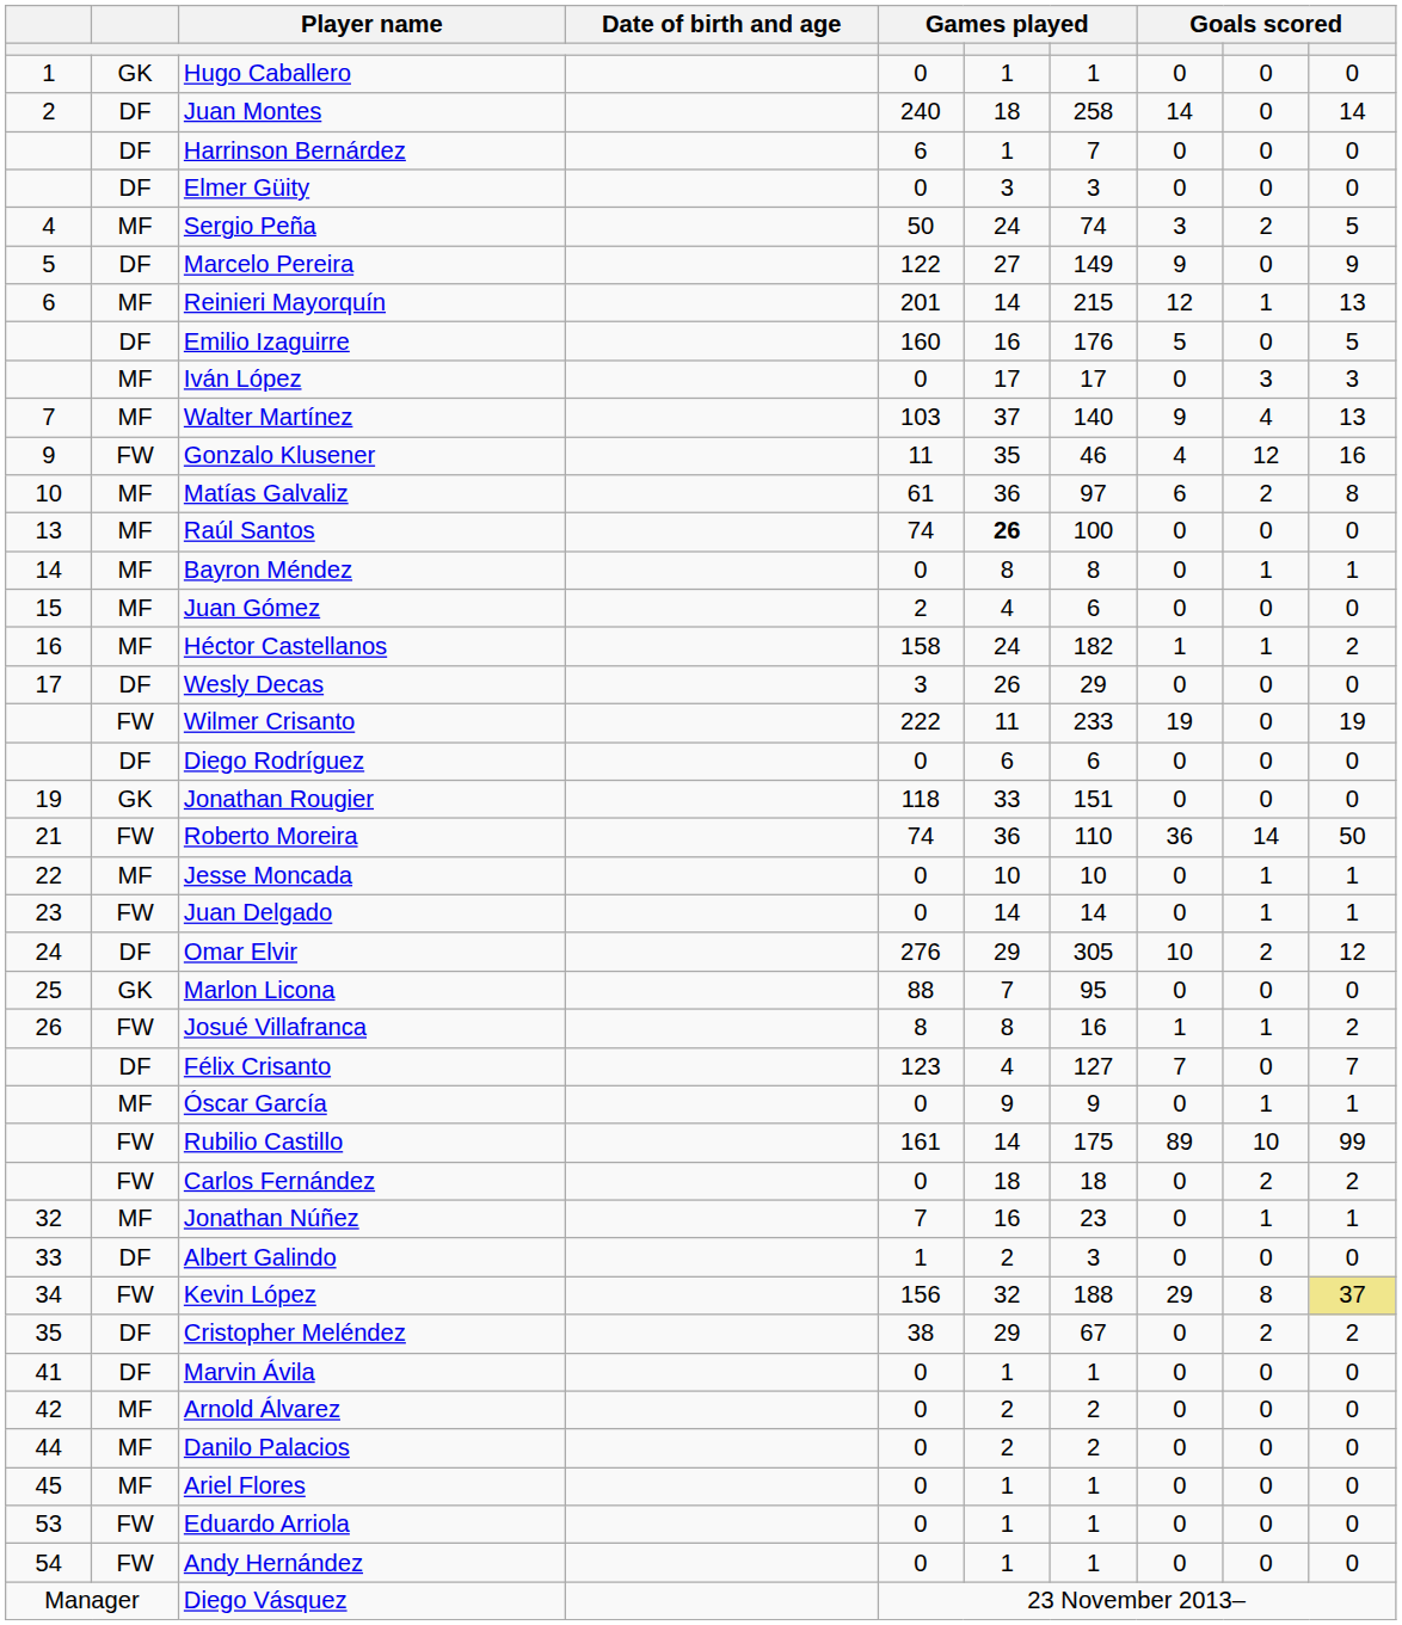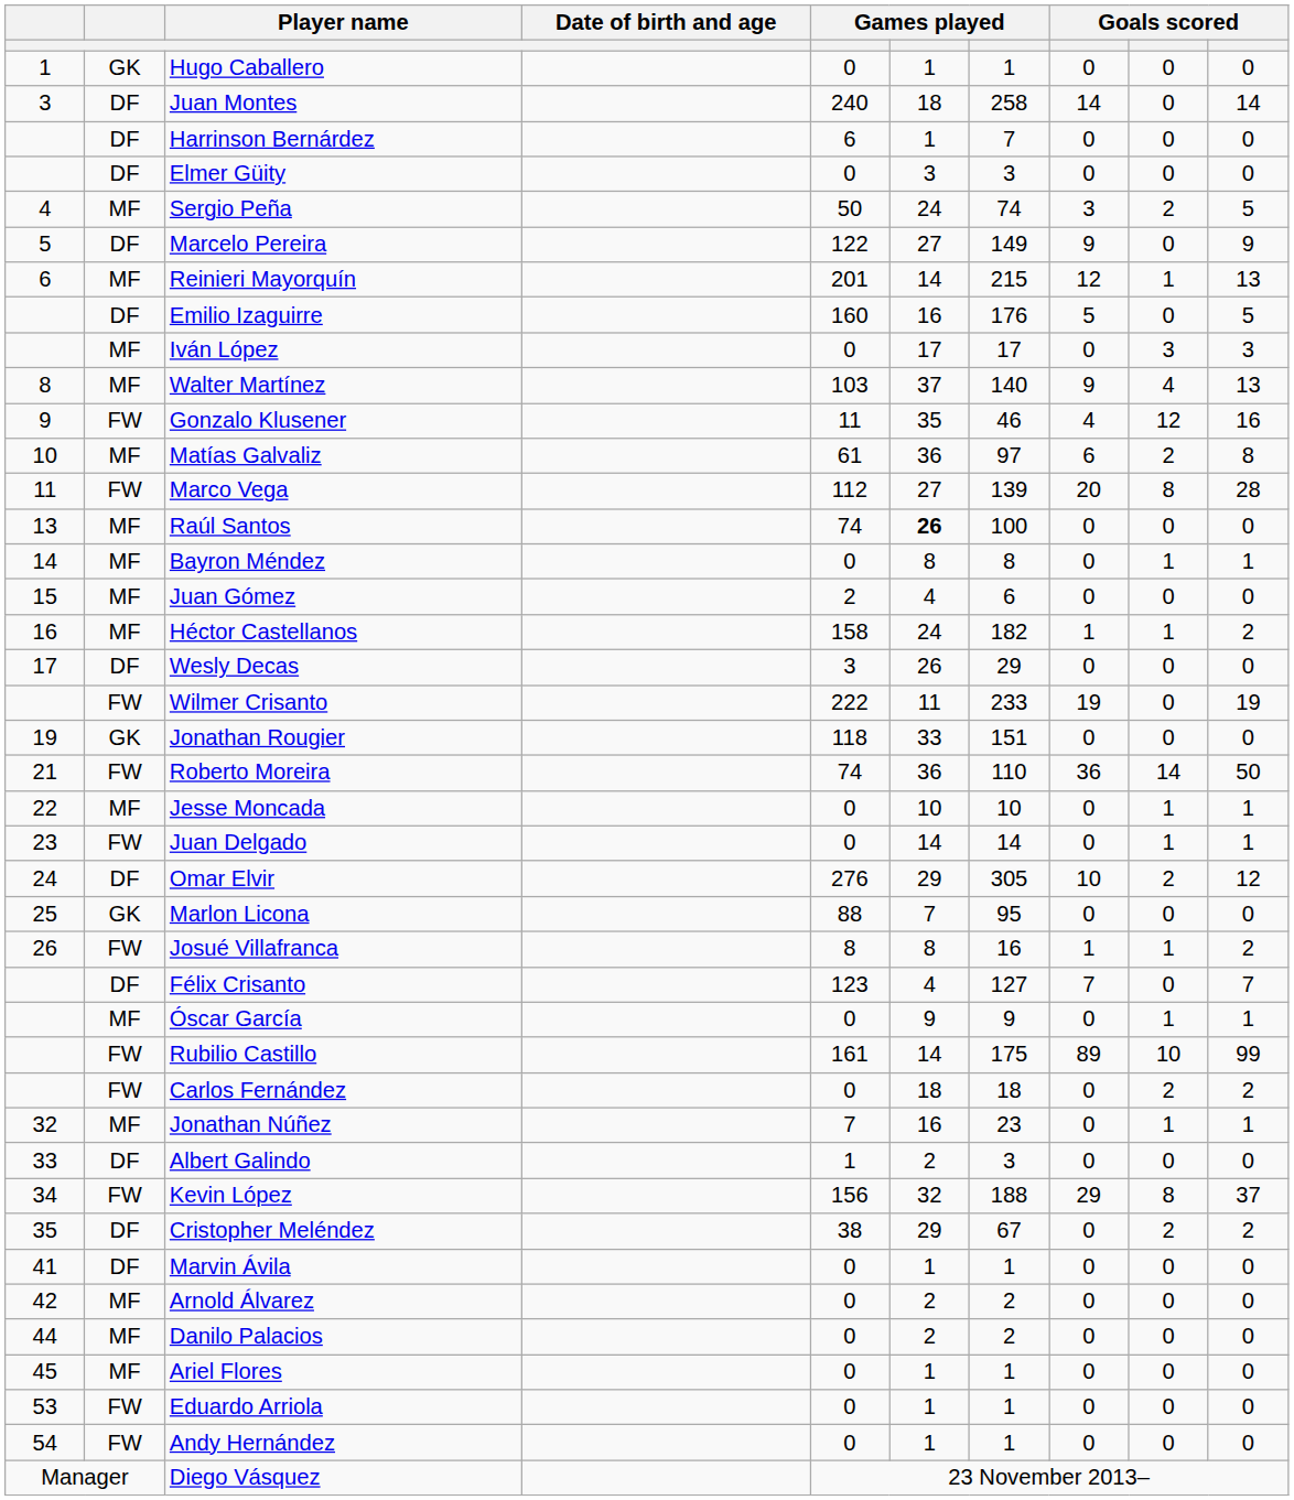Juan Montes | column 1: 2 -> 3
Walter Martínez | column 1: 7 -> 8
+ row: 11 | FW | Marco Vega | 112 | 27 | 139 | 20 | 8 | 28
- row: DF | Diego Rodríguez | 0 | 6 | 6 | 0 | 0 | 0
Kevin López | column 10: khaki background -> no background
